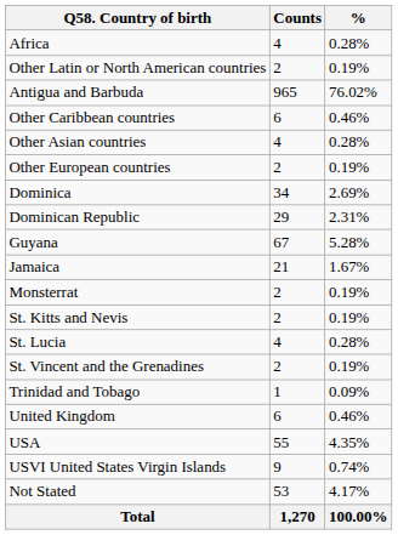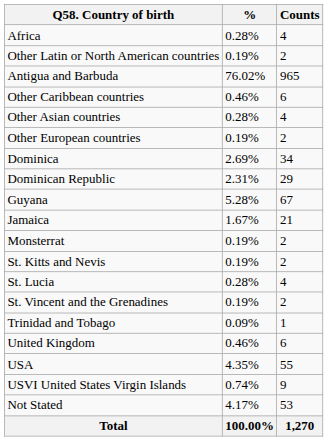columns swapped: Counts <-> %
